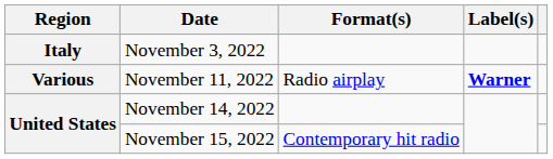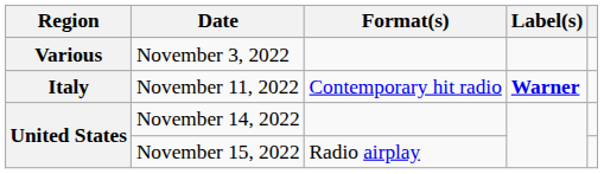November 3, 2022 | Region: Italy -> Various
November 11, 2022 | Region: Various -> Italy
November 11, 2022 | Format(s): Radio airplay -> Contemporary hit radio
November 15, 2022 | Format(s): Contemporary hit radio -> Radio airplay
